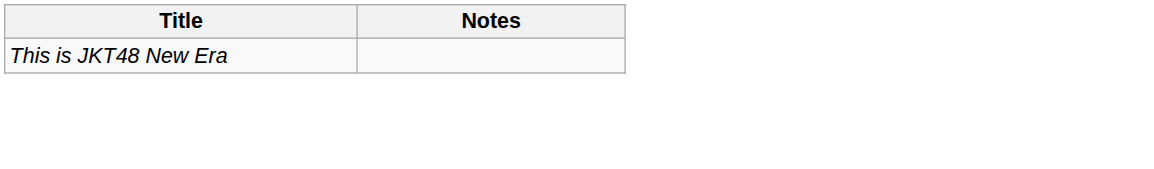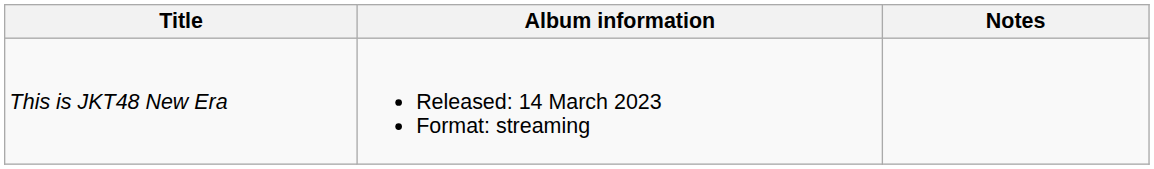+ column: Album information | Released: 14 March 2023 Format: streaming
